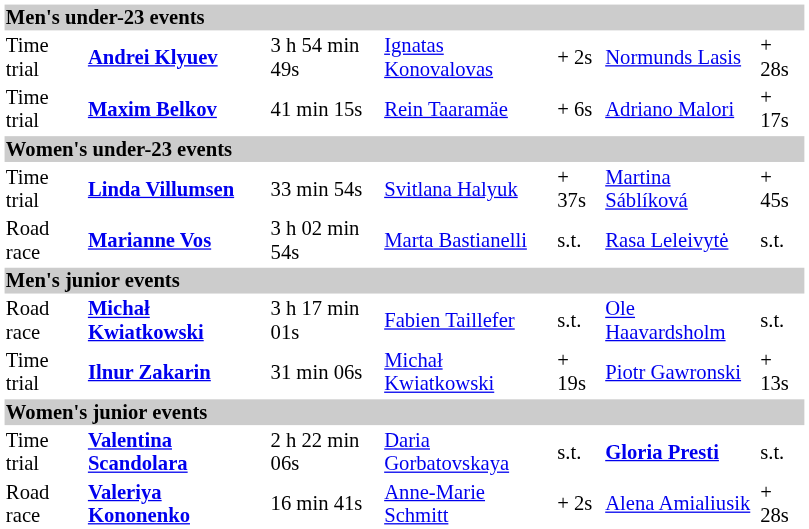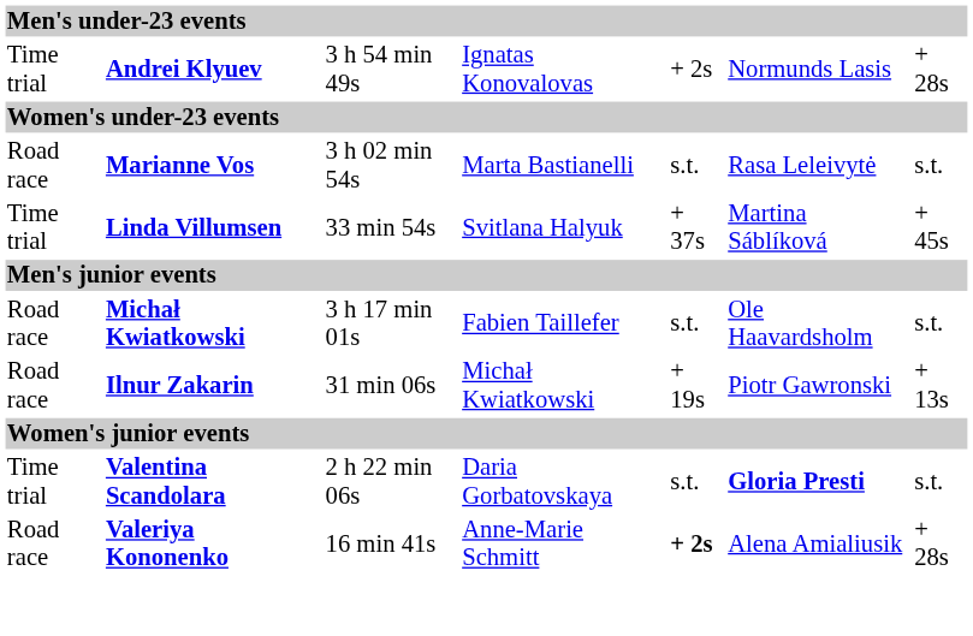- row: Time trial | Maxim Belkov | 41 min 15s | Rein Taaramäe | + 6s | Adriano Malori | + 17s
rows swapped: Marianne Vos <-> Linda Villumsen
Ilnur Zakarin | column 1: Time trial -> Road race
Valeriya Kononenko | column 5: normal -> bold
